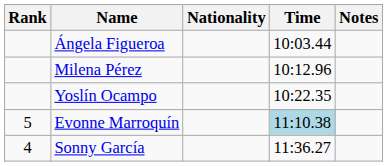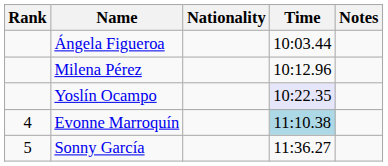Yoslín Ocampo | Time: no background -> lavender background
Evonne Marroquín | Rank: 5 -> 4
Sonny García | Rank: 4 -> 5
